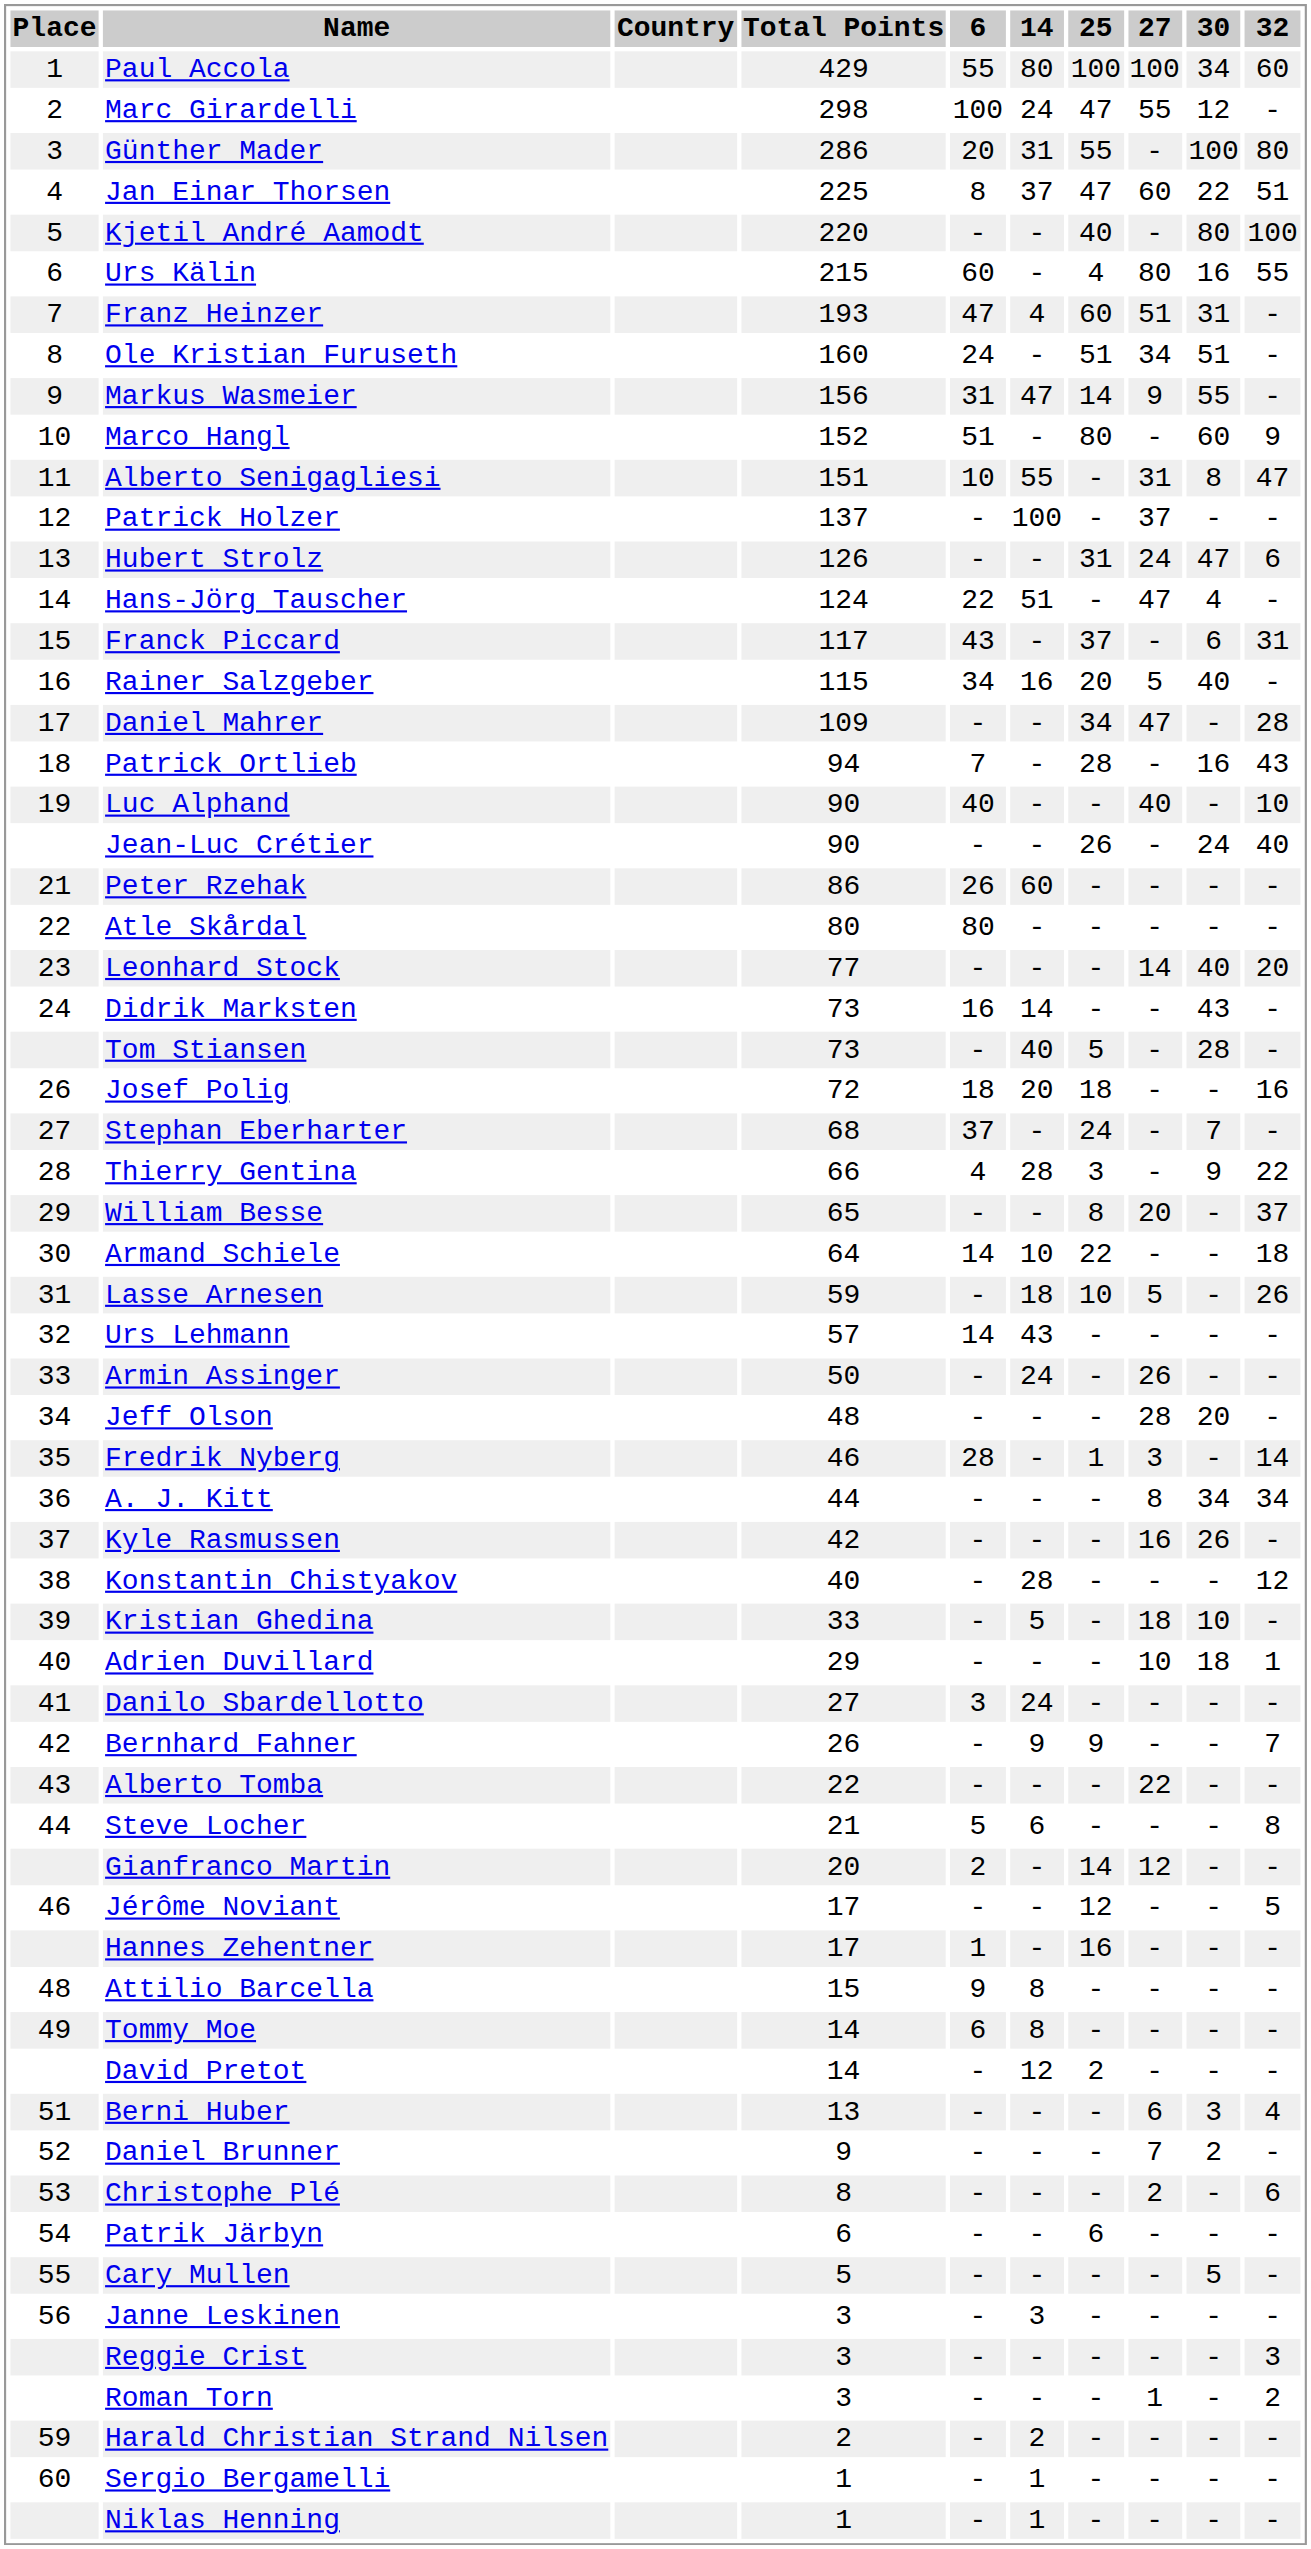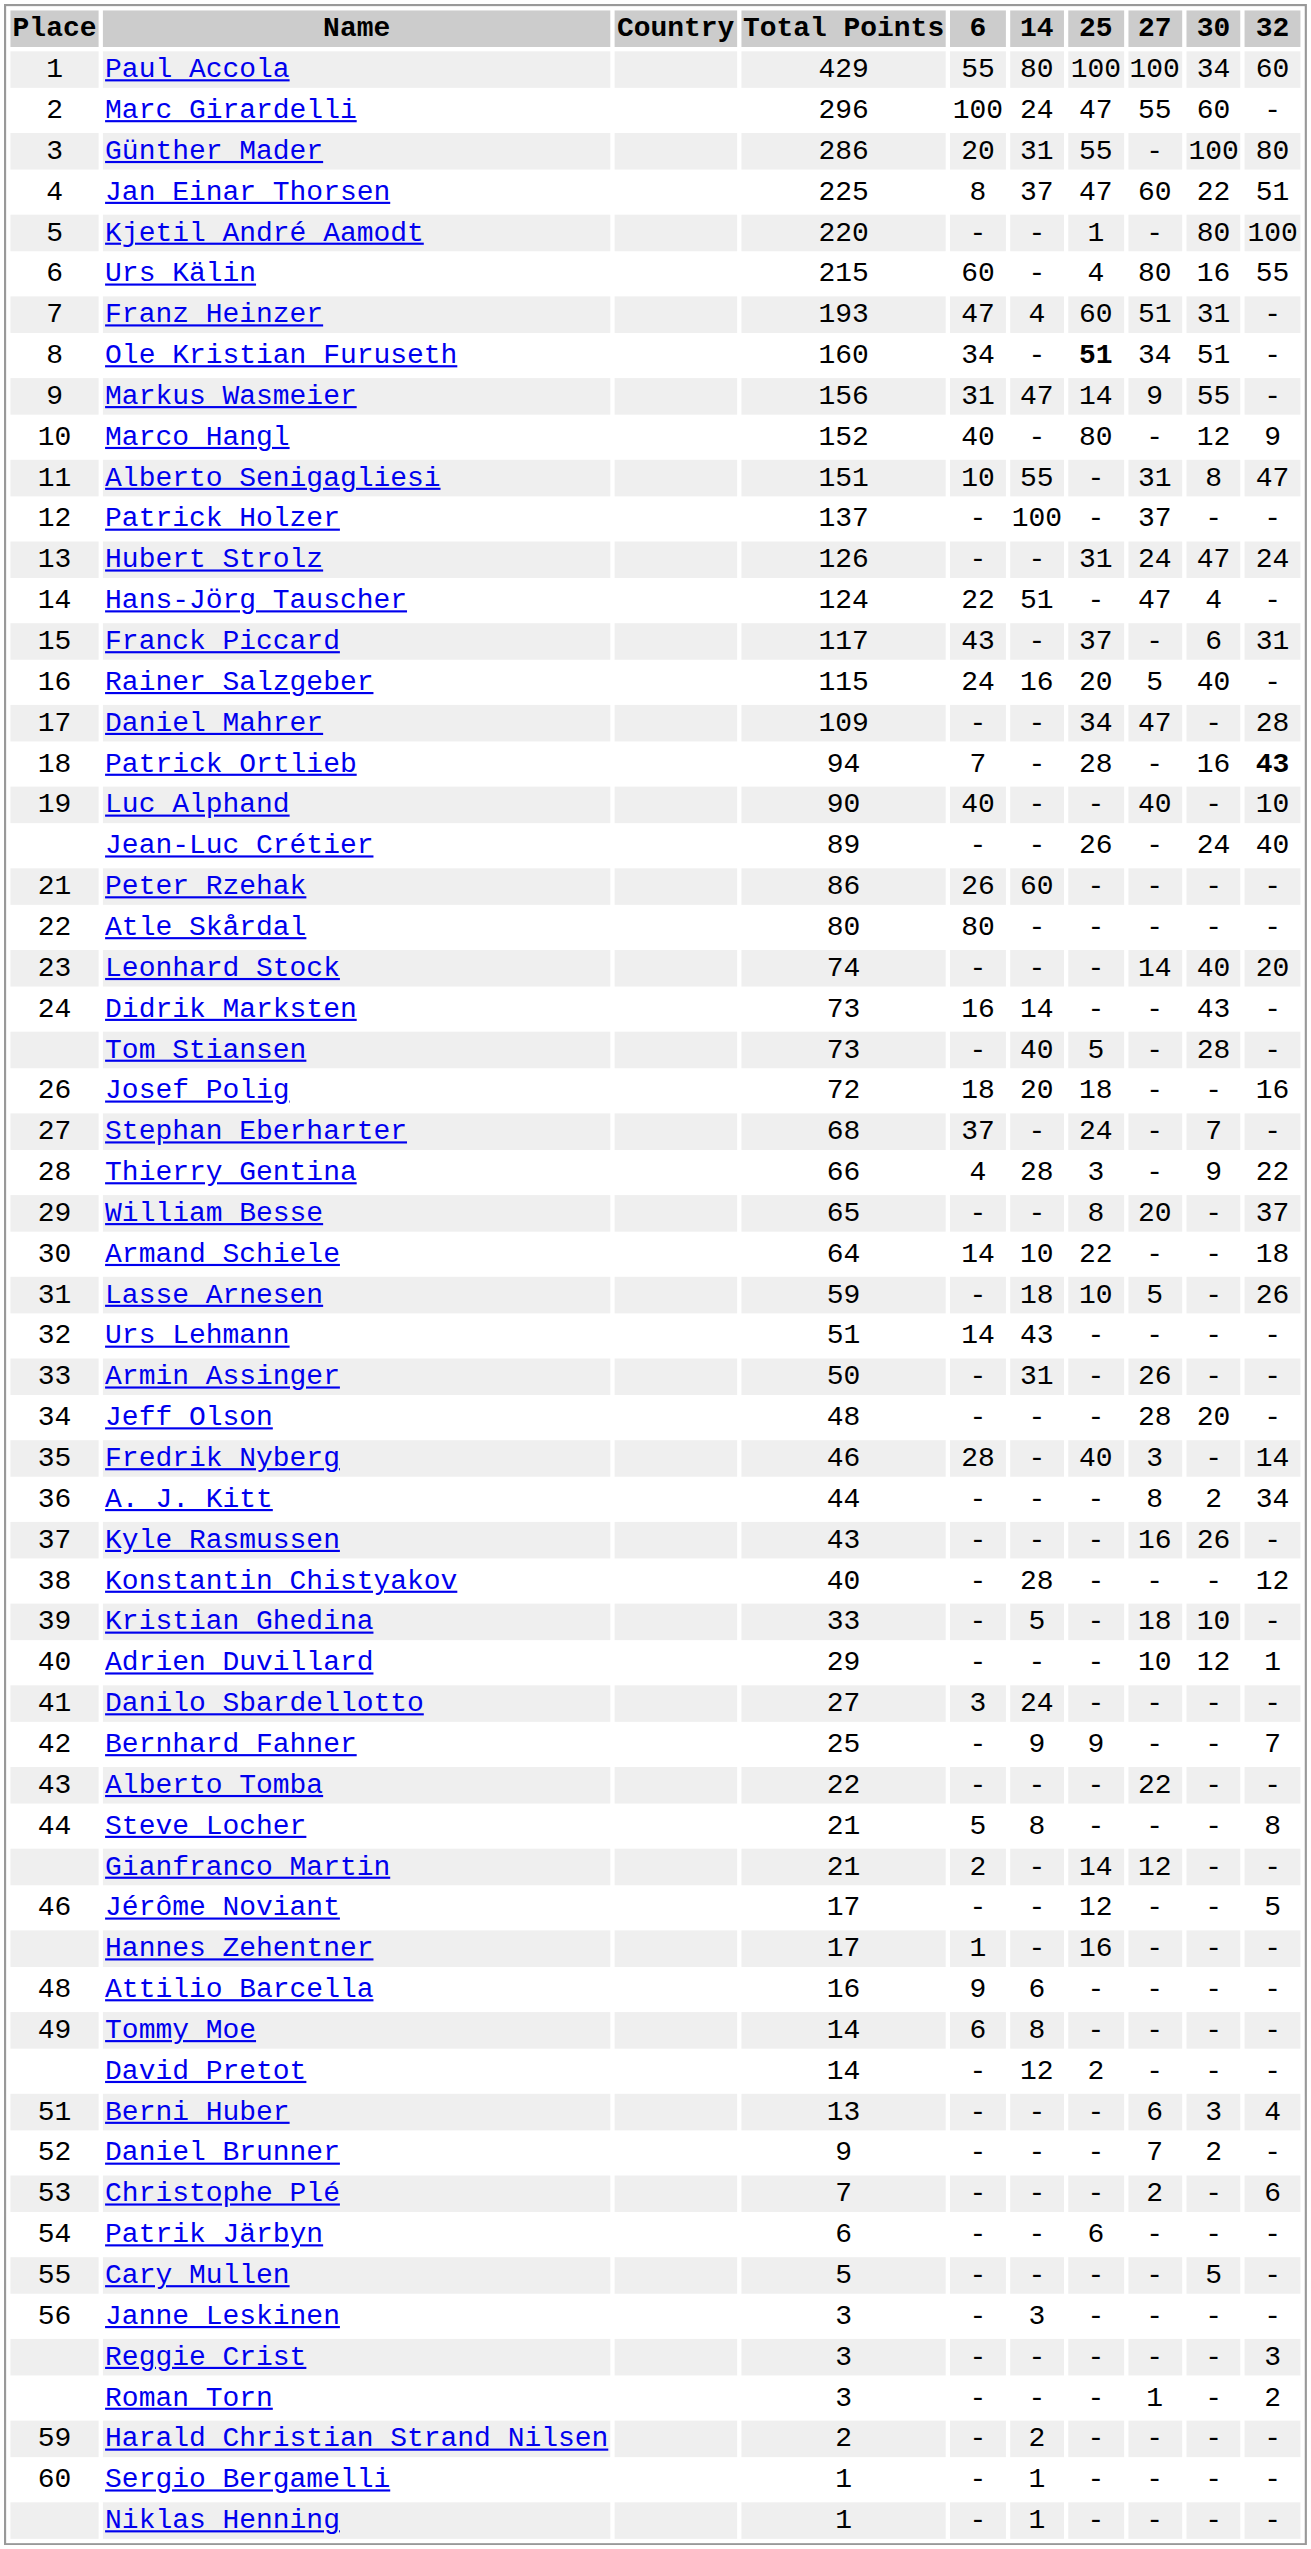Marc Girardelli | Total Points: 298 -> 296
Marc Girardelli | 30: 12 -> 60
Kjetil André Aamodt | 25: 40 -> 1
Ole Kristian Furuseth | 6: 24 -> 34
Ole Kristian Furuseth | 25: normal -> bold
Marco Hangl | 6: 51 -> 40
Marco Hangl | 30: 60 -> 12
Hubert Strolz | 32: 6 -> 24
Rainer Salzgeber | 6: 34 -> 24
Patrick Ortlieb | 32: normal -> bold
Jean-Luc Crétier | Total Points: 90 -> 89
Leonhard Stock | Total Points: 77 -> 74
Urs Lehmann | Total Points: 57 -> 51
Armin Assinger | 14: 24 -> 31
Fredrik Nyberg | 25: 1 -> 40
A. J. Kitt | 30: 34 -> 2
Kyle Rasmussen | Total Points: 42 -> 43
Adrien Duvillard | 30: 18 -> 12
Bernhard Fahner | Total Points: 26 -> 25
Steve Locher | 14: 6 -> 8
Gianfranco Martin | Total Points: 20 -> 21
Attilio Barcella | Total Points: 15 -> 16
Attilio Barcella | 14: 8 -> 6
Christophe Plé | Total Points: 8 -> 7
